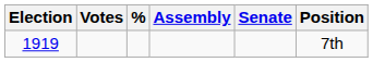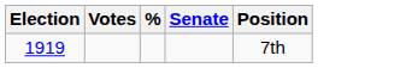- column: Assembly
